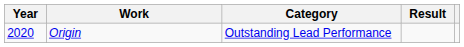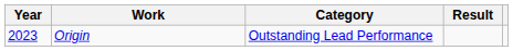Origin | Year: 2020 -> 2023
